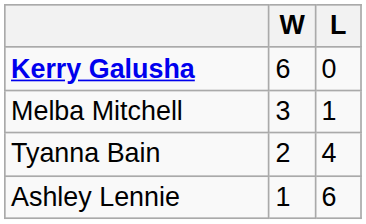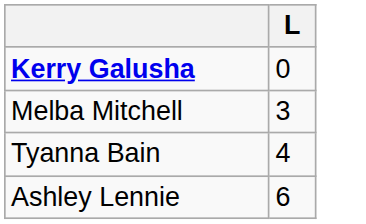- column: W | 6 | 3 | 2 | 1
Melba Mitchell | L: 1 -> 3
